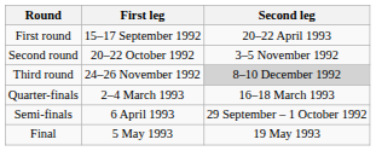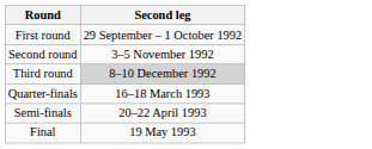- column: First leg | 15–17 September 1992 | 20–22 October 1992 | 24–26 November 1992 | 2–4 March 1993 | 6 April 1993 | 5 May 1993
First round | Second leg: 20–22 April 1993 -> 29 September – 1 October 1992
Semi-finals | Second leg: 29 September – 1 October 1992 -> 20–22 April 1993
